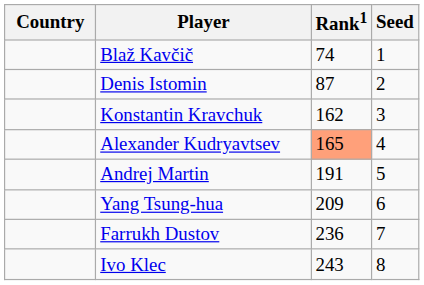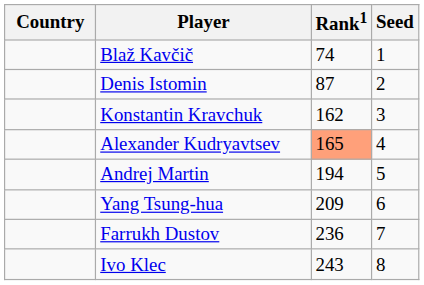Andrej Martin | Rank1: 191 -> 194
